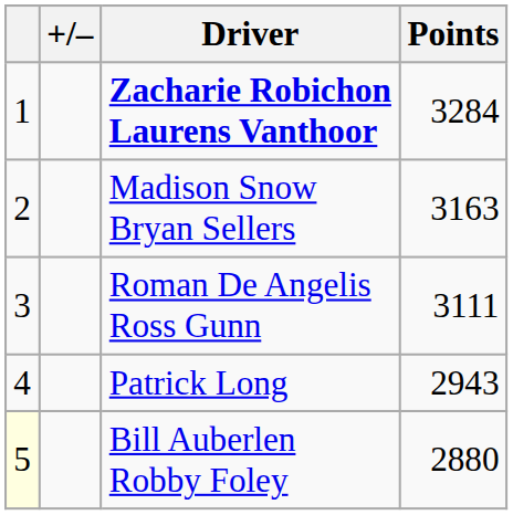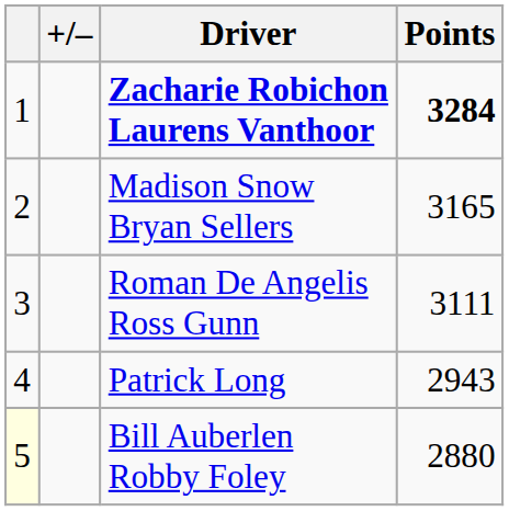Zacharie Robichon Laurens Vanthoor | Points: normal -> bold
Madison Snow Bryan Sellers | Points: 3163 -> 3165
